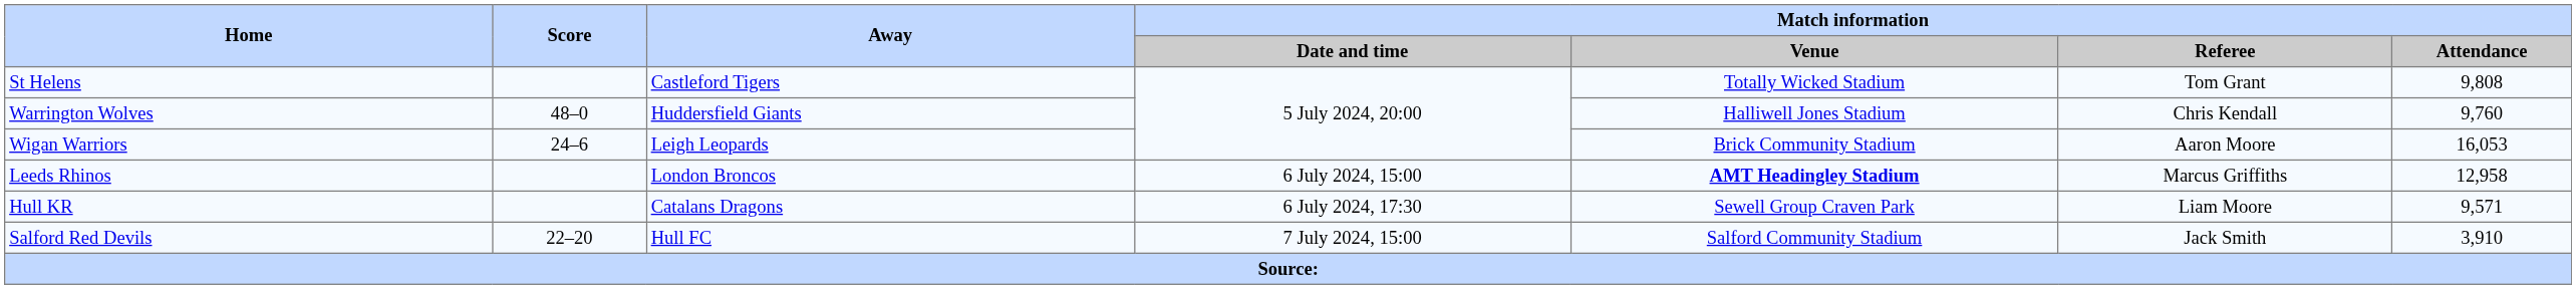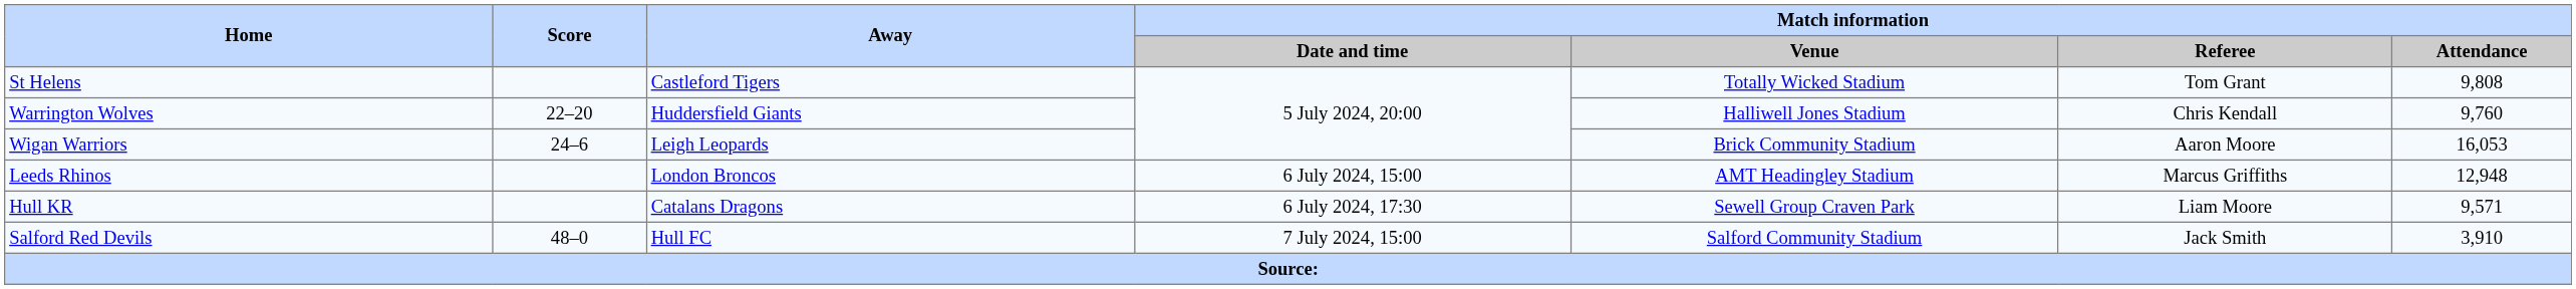Warrington Wolves | Score: 48–0 -> 22–20
Leeds Rhinos | Match information / Venue: bold -> normal
Leeds Rhinos | Match information / Attendance: 12,958 -> 12,948
Salford Red Devils | Score: 22–20 -> 48–0
